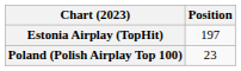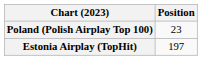rows swapped: Estonia Airplay (TopHit) <-> Poland (Polish Airplay Top 100)
